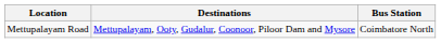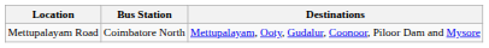columns swapped: Bus Station <-> Destinations
